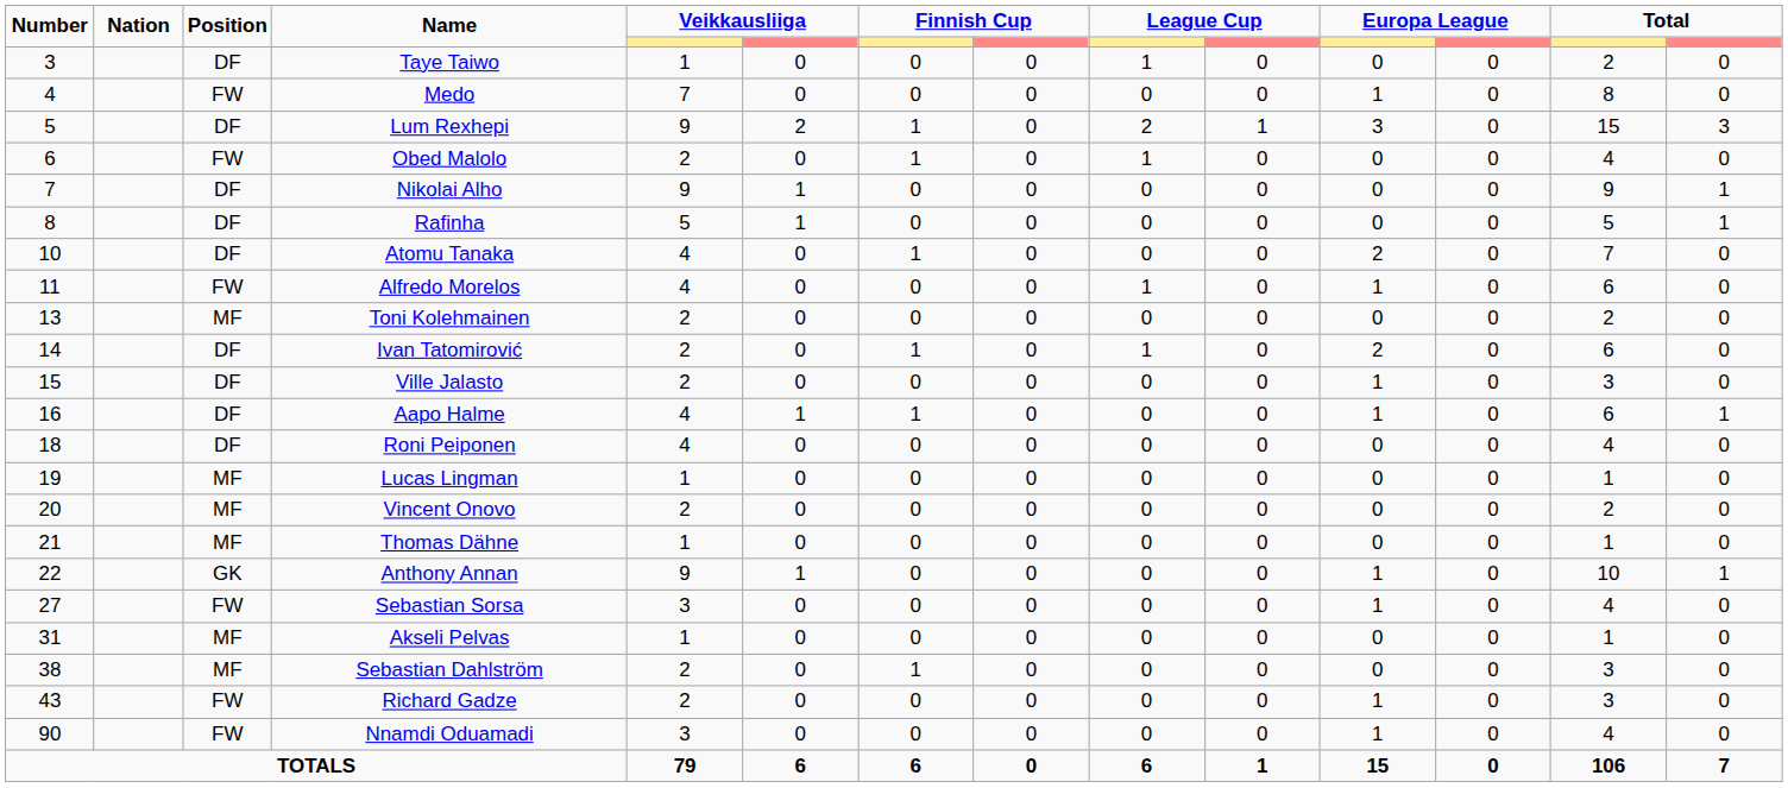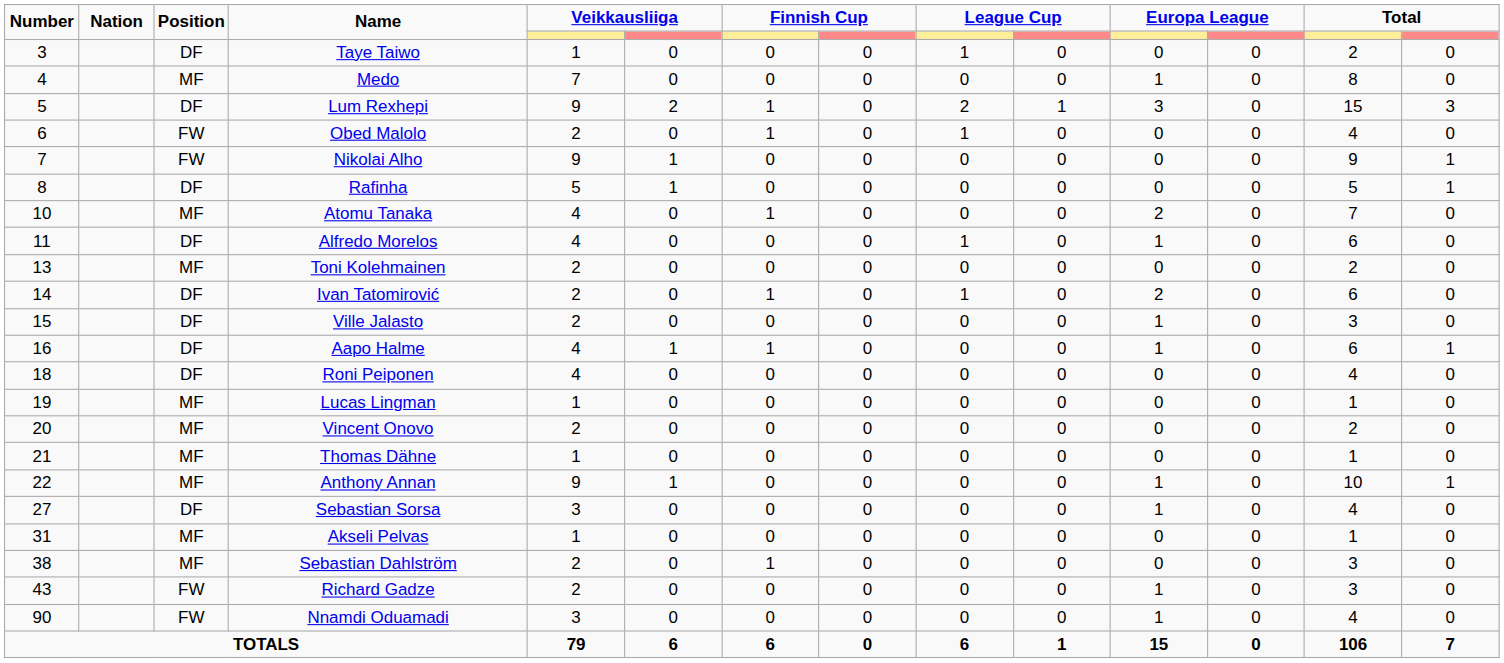Medo | Position: FW -> MF
Nikolai Alho | Position: DF -> FW
Atomu Tanaka | Position: DF -> MF
Alfredo Morelos | Position: FW -> DF
Anthony Annan | Position: GK -> MF
Sebastian Sorsa | Position: FW -> DF
